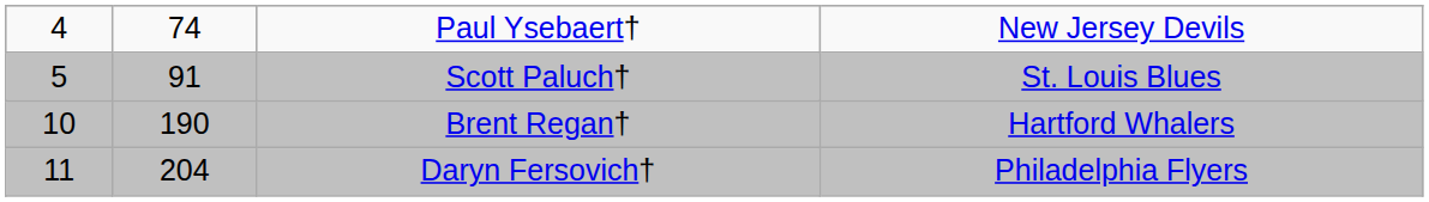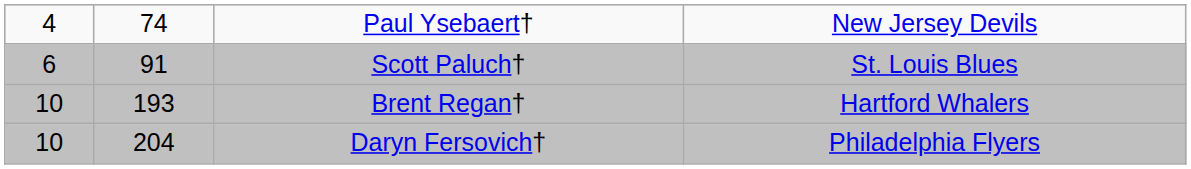Scott Paluch† | column 1: 5 -> 6
Brent Regan† | column 2: 190 -> 193
Daryn Fersovich† | column 1: 11 -> 10
